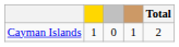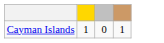- column: Total | 2
